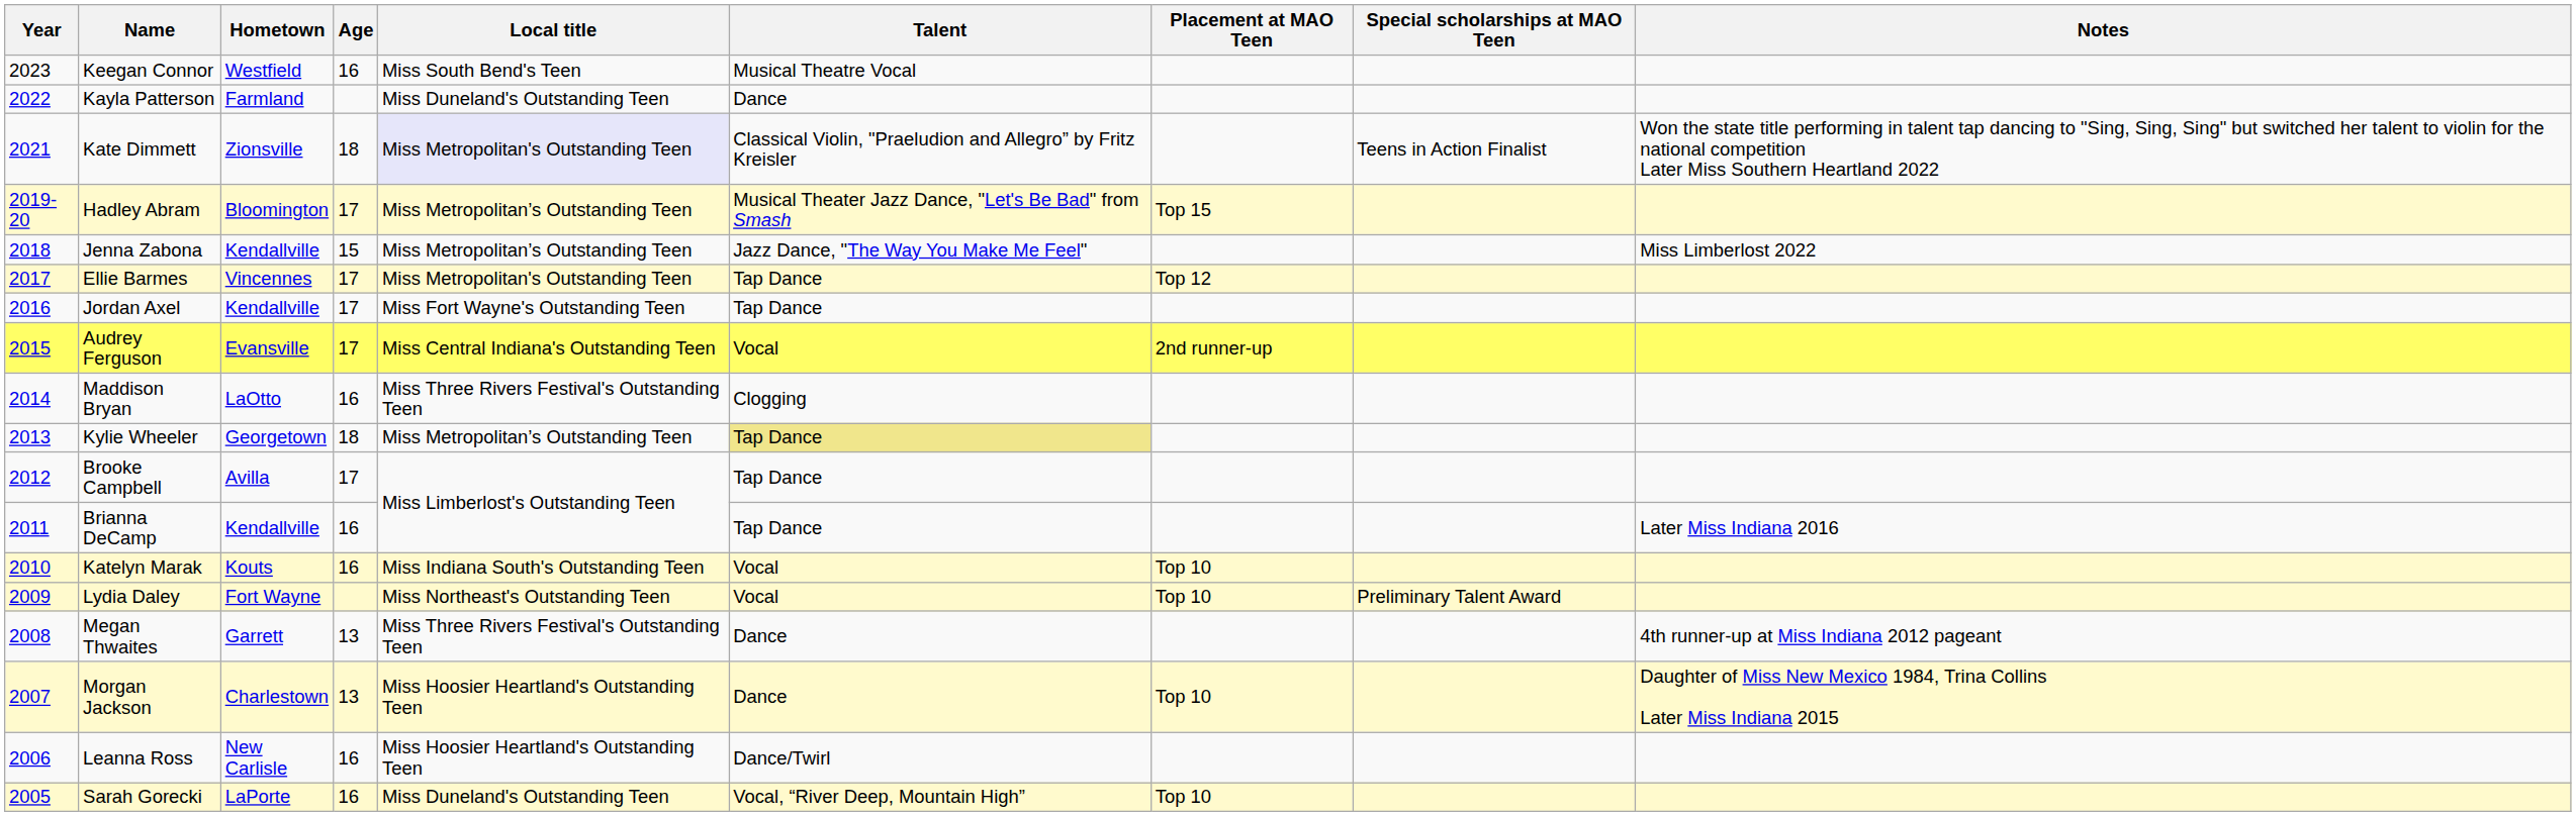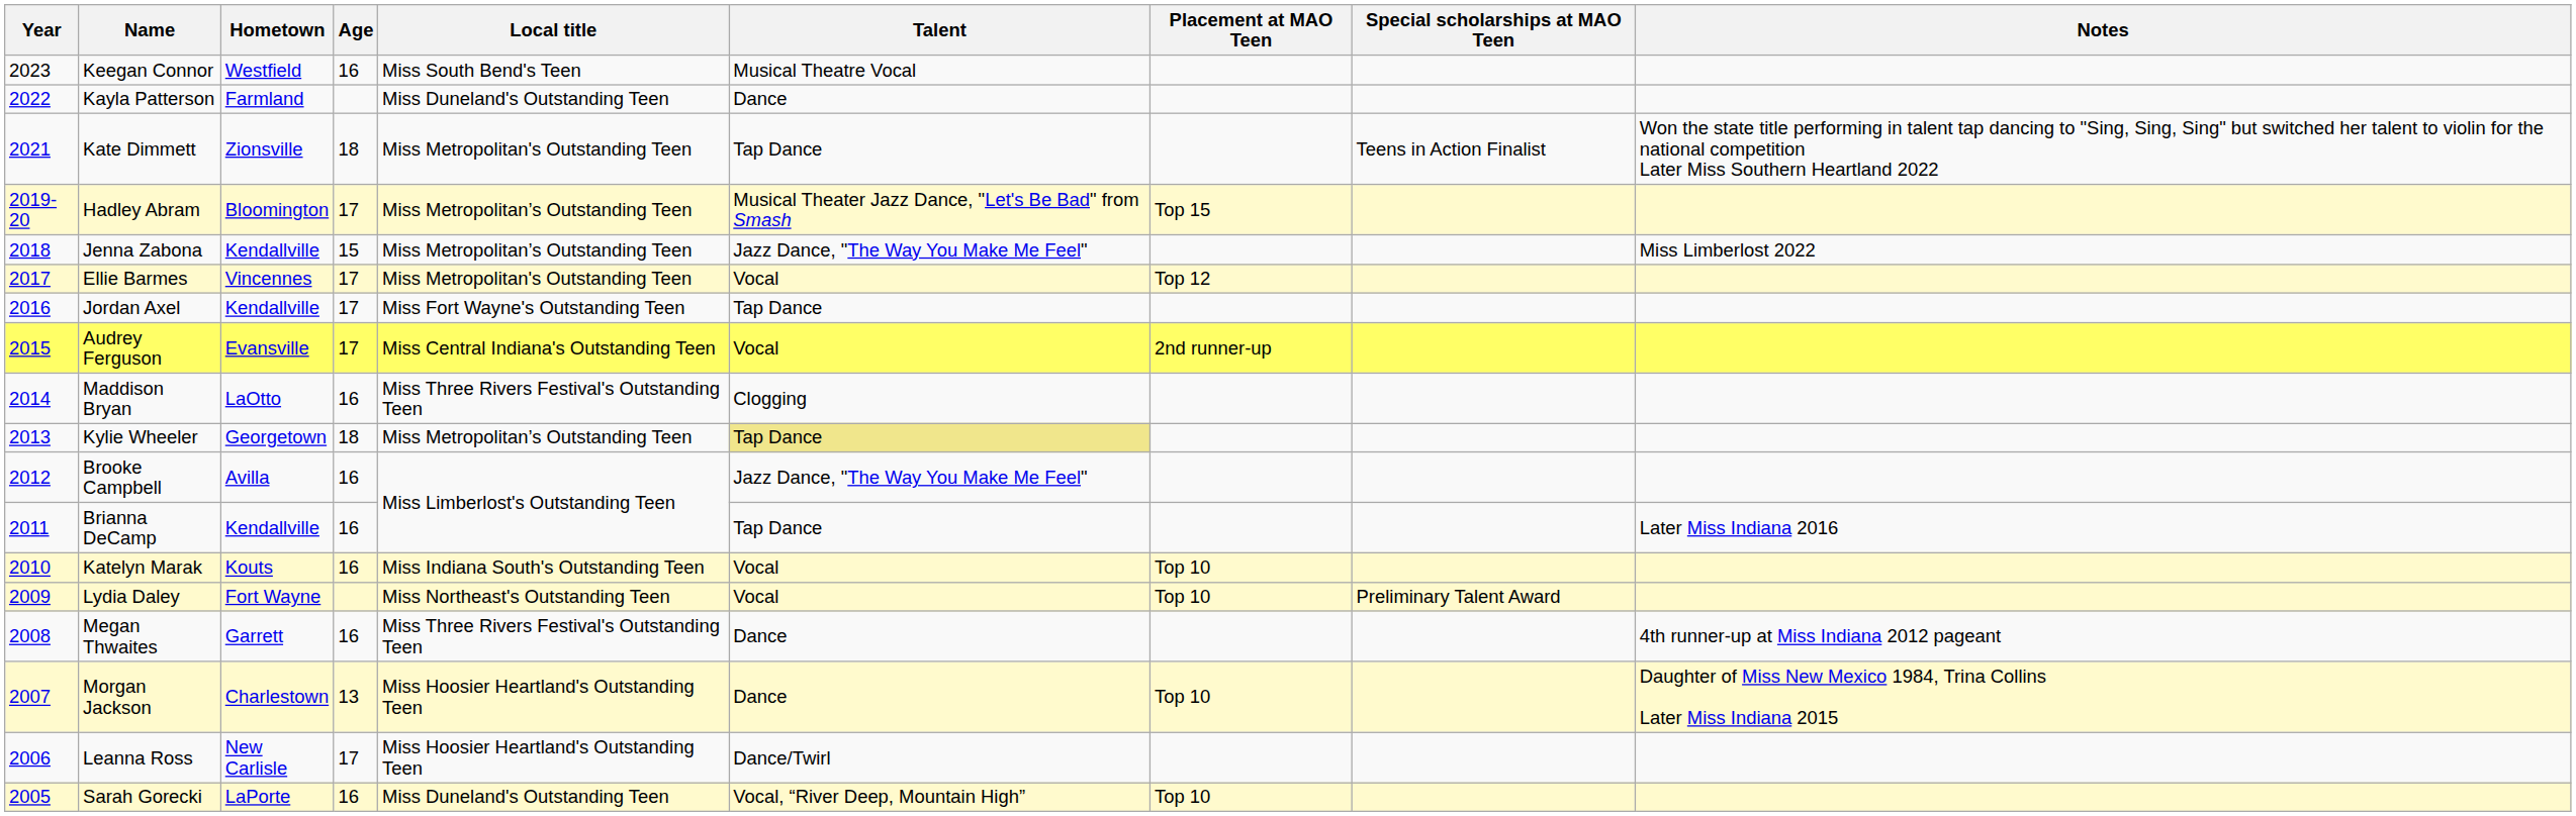Kate Dimmett | Local title: lavender background -> no background
Kate Dimmett | Talent: Classical Violin, "Praeludion and Allegro” by Fritz Kreisler -> Tap Dance
Ellie Barmes | Talent: Tap Dance -> Vocal
Brooke Campbell | Age: 17 -> 16
Brooke Campbell | Talent: Tap Dance -> Jazz Dance, "The Way You Make Me Feel"
Megan Thwaites | Age: 13 -> 16
Leanna Ross | Age: 16 -> 17
